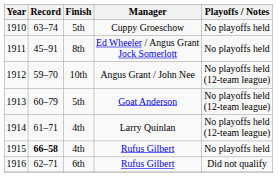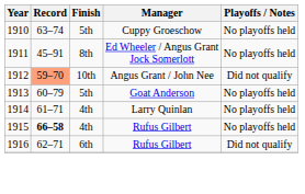1912 | Record: no background -> lightsalmon background
1912 | Playoffs / Notes: No playoffs held (12-team league) -> Did not qualify
1913 | Playoffs / Notes: No playoffs held (12-team league) -> No playoffs held
1914 | Playoffs / Notes: No playoffs held (12-team league) -> No playoffs held
